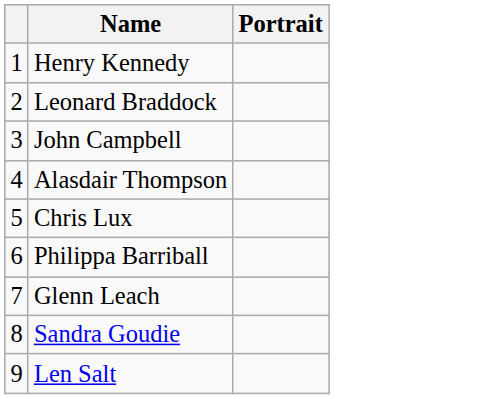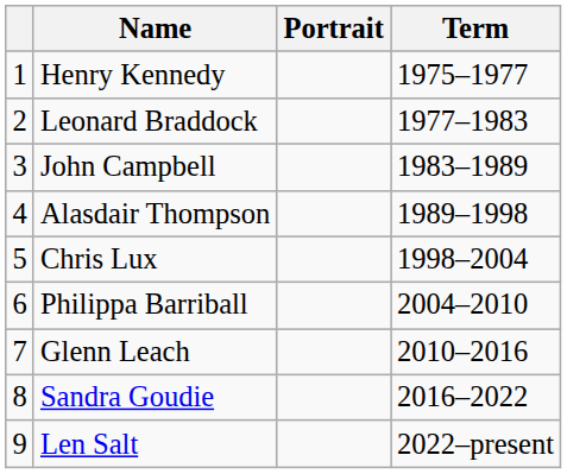+ column: Term | 1975–1977 | 1977–1983 | 1983–1989 | 1989–1998 | 1998–2004 | 2004–2010 | 2010–2016 | 2016–2022 | 2022–present
